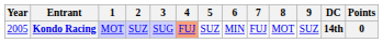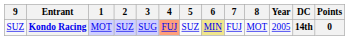columns swapped: Year <-> 9
Kondo Racing | 6: no background -> khaki background
